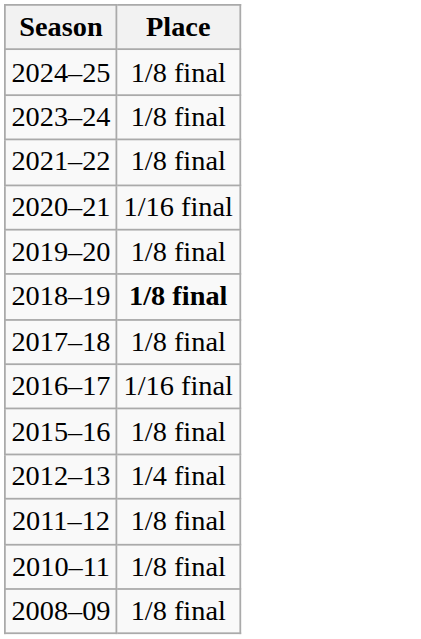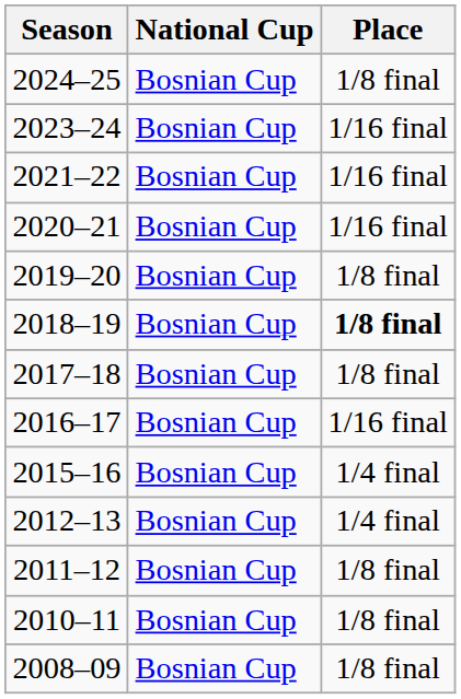+ column: National Cup | Bosnian Cup | Bosnian Cup | Bosnian Cup | Bosnian Cup | Bosnian Cup | Bosnian Cup | Bosnian Cup | Bosnian Cup | Bosnian Cup | Bosnian Cup | Bosnian Cup | Bosnian Cup | Bosnian Cup
2023–24 | Place: 1/8 final -> 1/16 final
2021–22 | Place: 1/8 final -> 1/16 final
2015–16 | Place: 1/8 final -> 1/4 final
